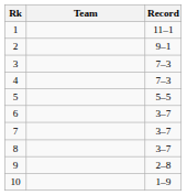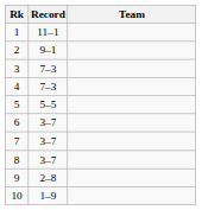columns swapped: Team <-> Record
